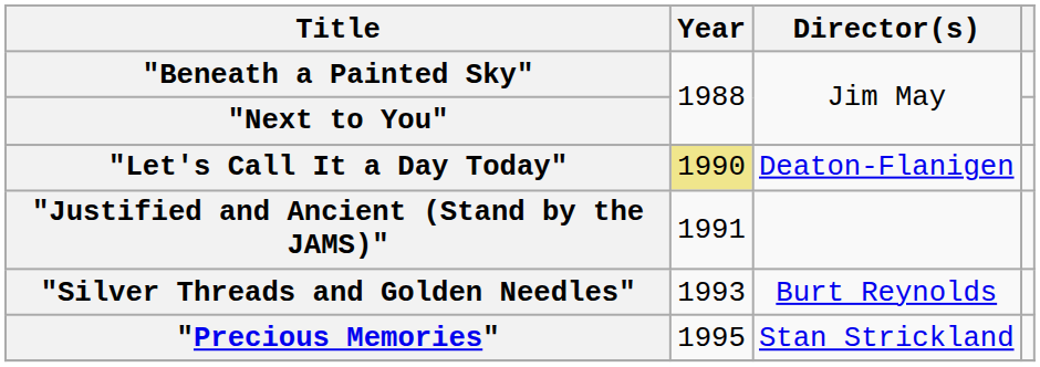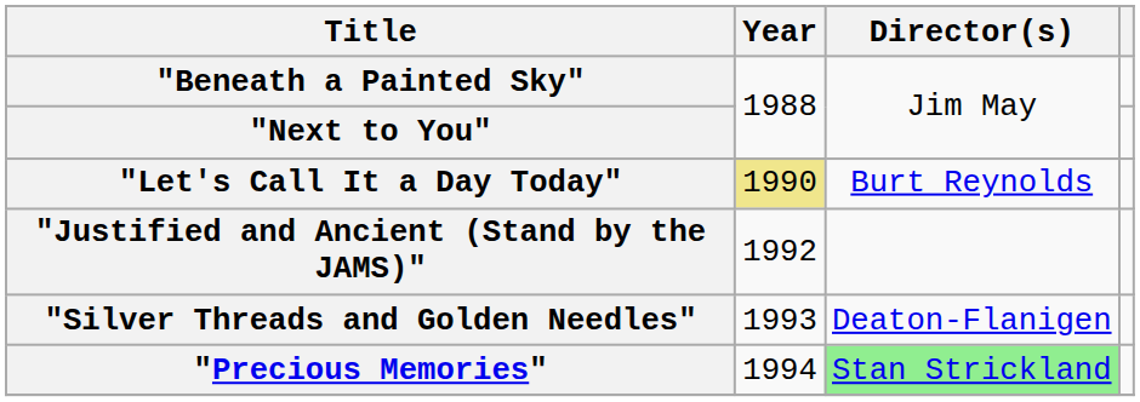"Let's Call It a Day Today" | Director(s): Deaton-Flanigen -> Burt Reynolds
"Justified and Ancient (Stand by the JAMS)" | Year: 1991 -> 1992
"Silver Threads and Golden Needles" | Director(s): Burt Reynolds -> Deaton-Flanigen
"Precious Memories" | Year: 1995 -> 1994
"Precious Memories" | Director(s): no background -> lightgreen background
